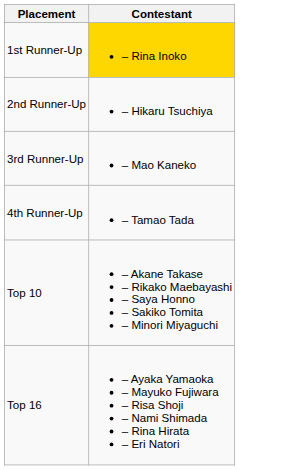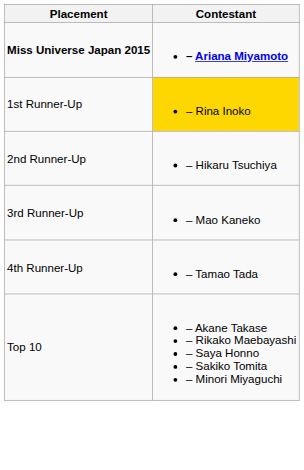+ row: Miss Universe Japan 2015 | – Ariana Miyamoto
- row: Top 16 | – Ayaka Yamaoka – Mayuko Fujiwara – Risa Shoji – Nami Shimada – Rina Hirata – Eri Natori
